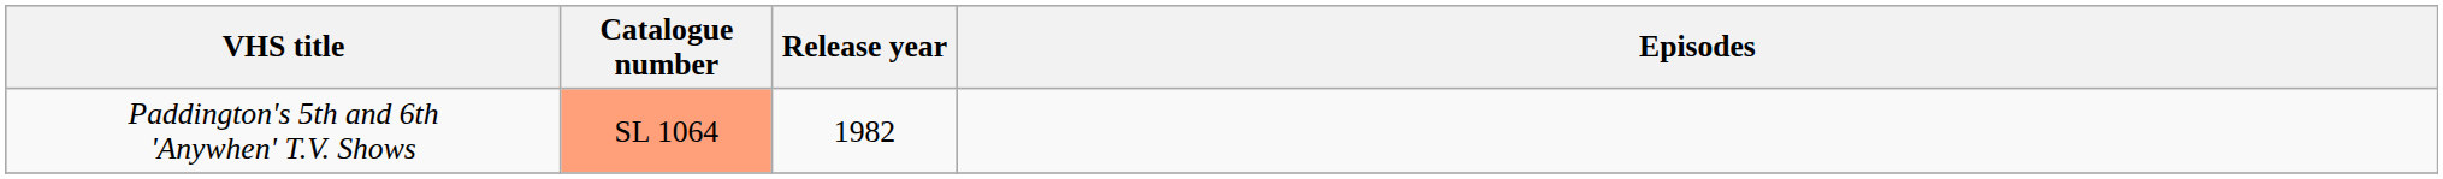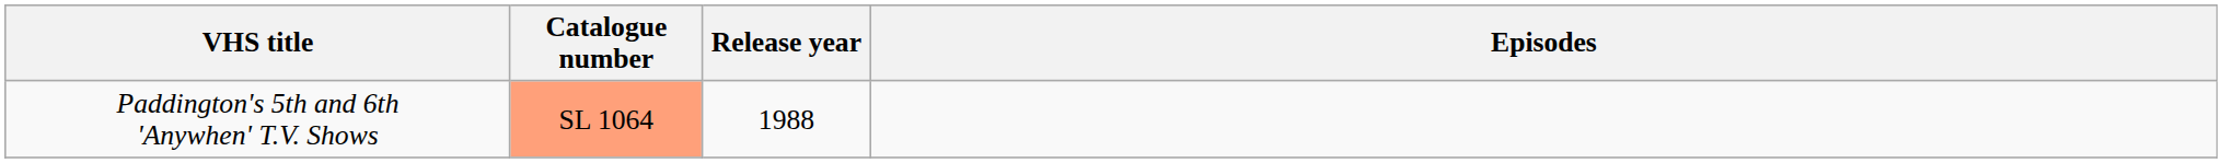Paddington's 5th and 6th 'Anywhen' T.V. Shows | Release year: 1982 -> 1988
